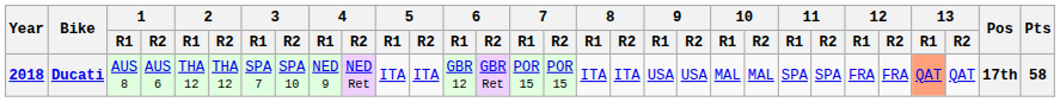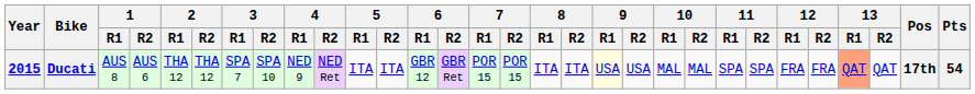Ducati | Year: 2018 -> 2015
Ducati | 9 / R1: no background -> lightyellow background
Ducati | Pts: 58 -> 54
